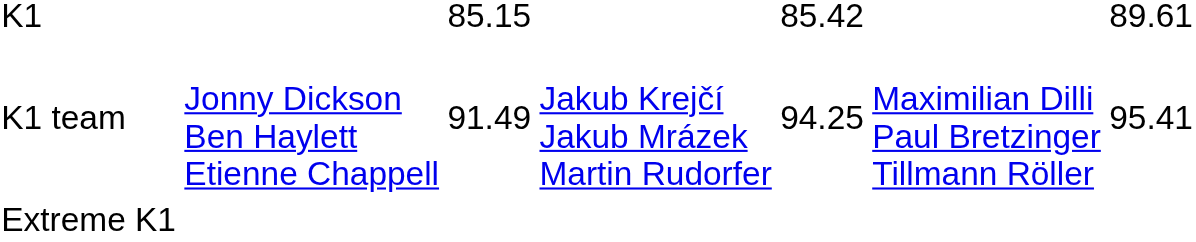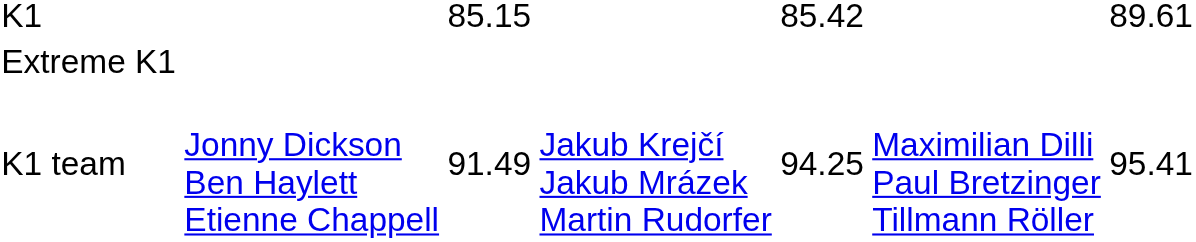rows swapped: K1 team <-> Extreme K1
